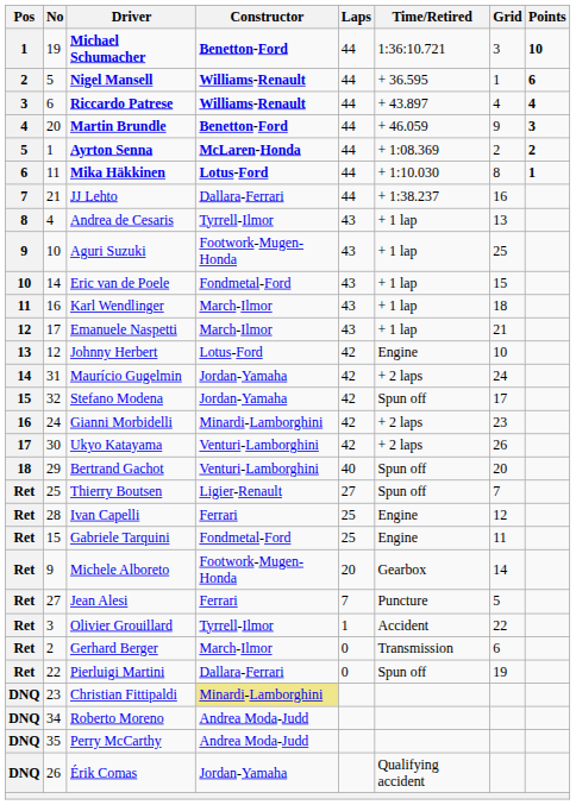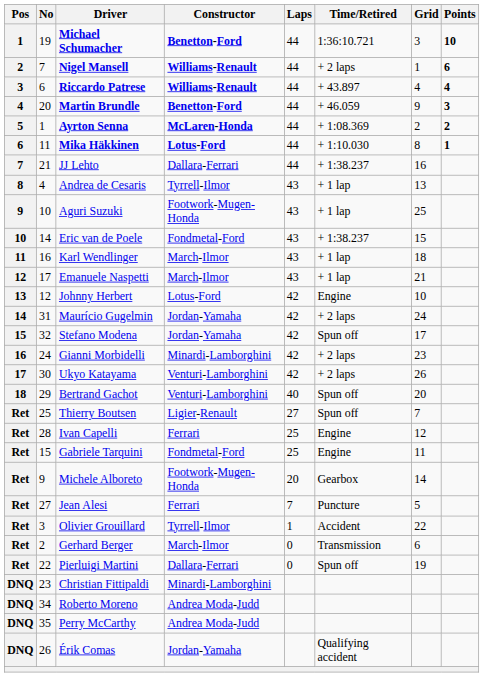Nigel Mansell | No: 5 -> 7
Nigel Mansell | Time/Retired: + 36.595 -> + 2 laps
Eric van de Poele | Time/Retired: + 1 lap -> + 1:38.237
Christian Fittipaldi | Constructor: khaki background -> no background
